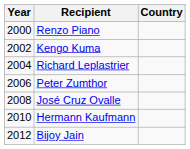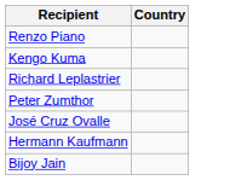- column: Year | 2000 | 2002 | 2004 | 2006 | 2008 | 2010 | 2012
